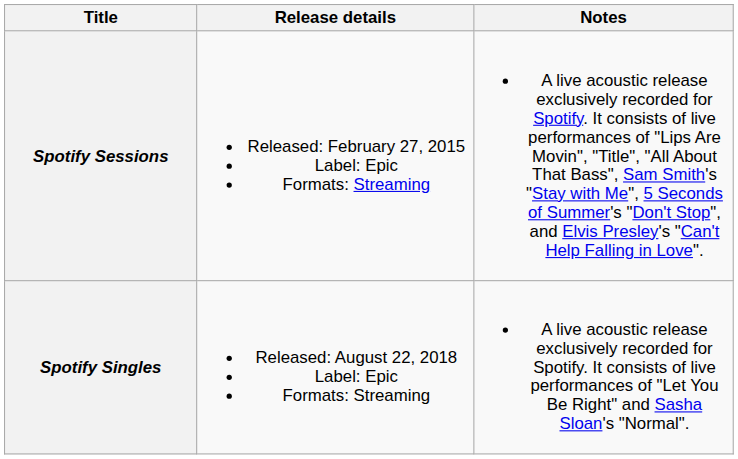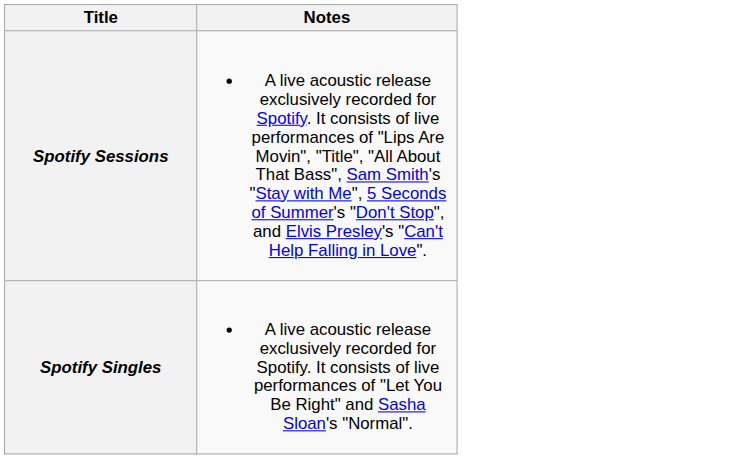- column: Release details | Released: February 27, 2015 Label: Epic Formats: Streaming | Released: August 22, 2018 Label: Epic Formats: Streaming
